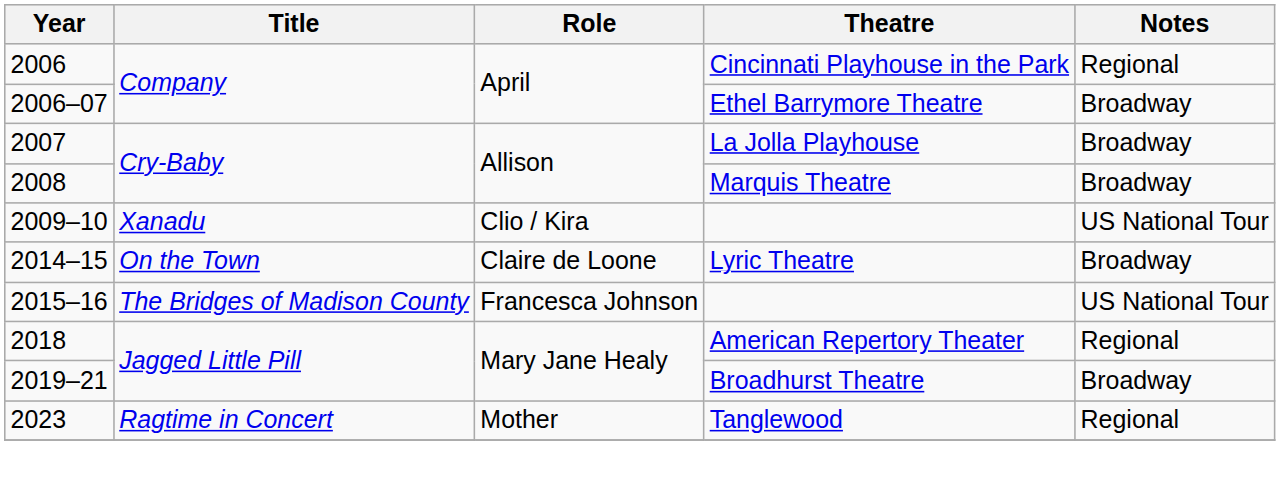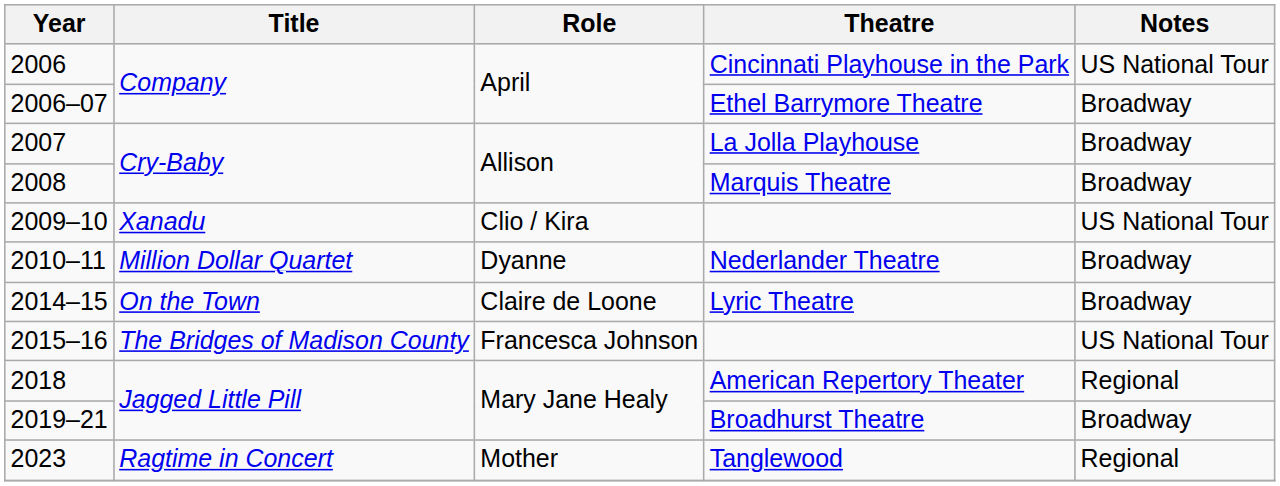Cincinnati Playhouse in the Park | Notes: Regional -> US National Tour
+ row: 2010–11 | Million Dollar Quartet | Dyanne | Nederlander Theatre | Broadway
